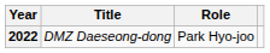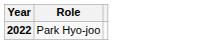- column: Title | DMZ Daeseong-dong
